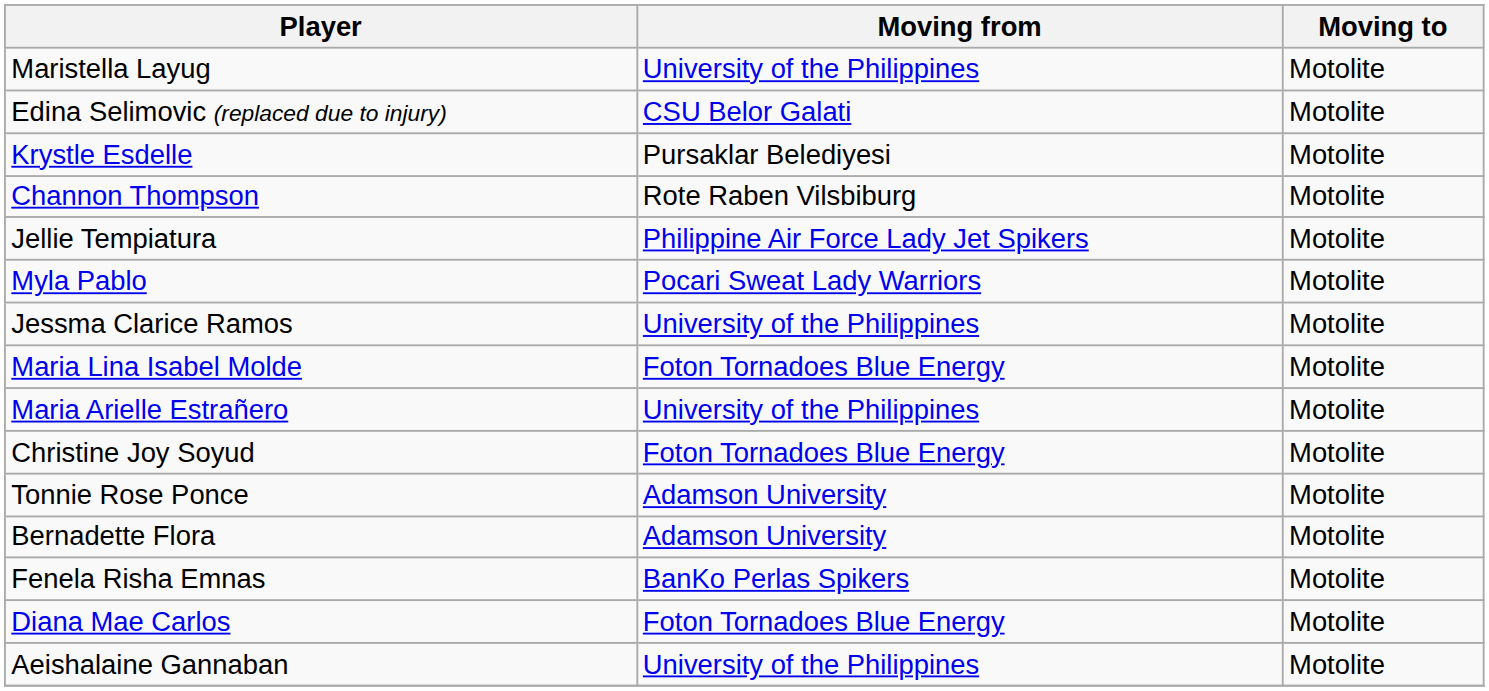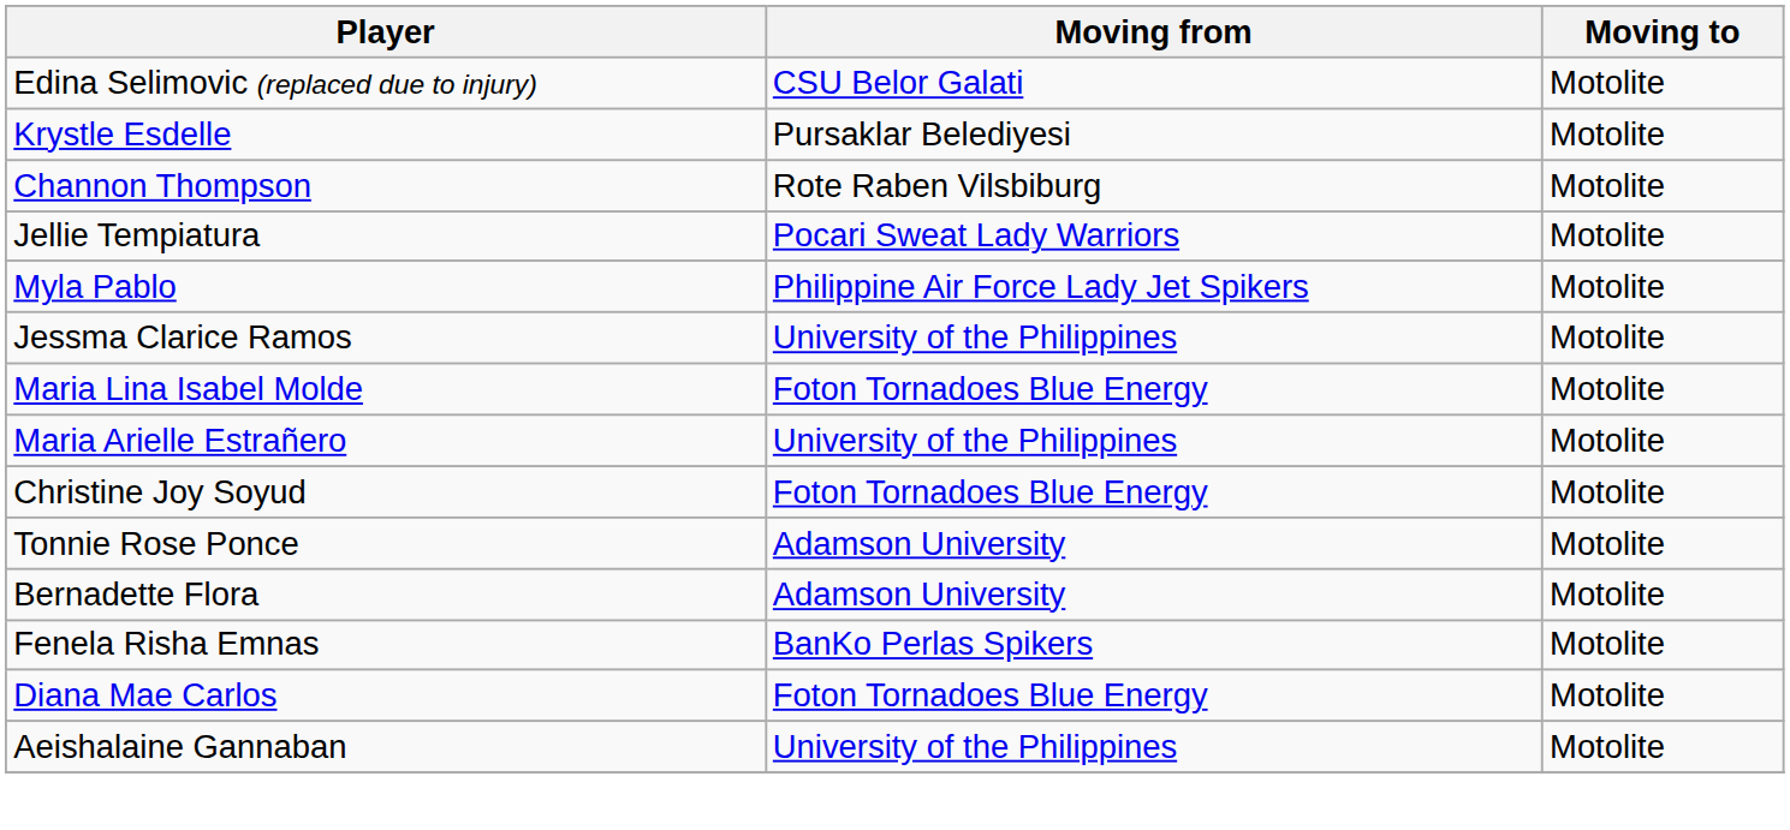- row: Maristella Layug | University of the Philippines | Motolite
Jellie Tempiatura | Moving from: Philippine Air Force Lady Jet Spikers -> Pocari Sweat Lady Warriors
Myla Pablo | Moving from: Pocari Sweat Lady Warriors -> Philippine Air Force Lady Jet Spikers
